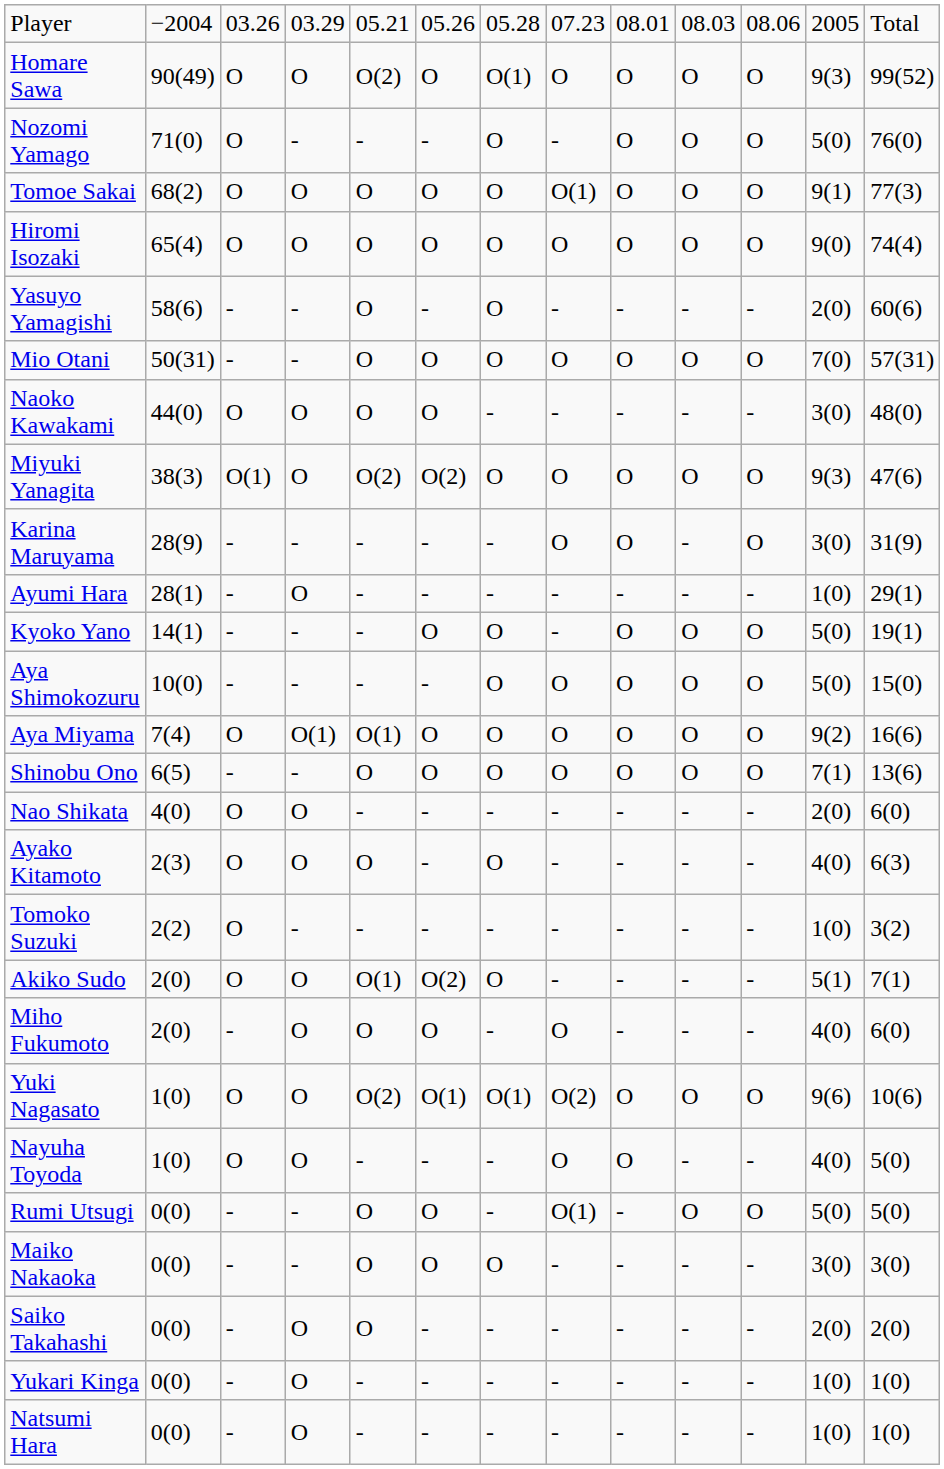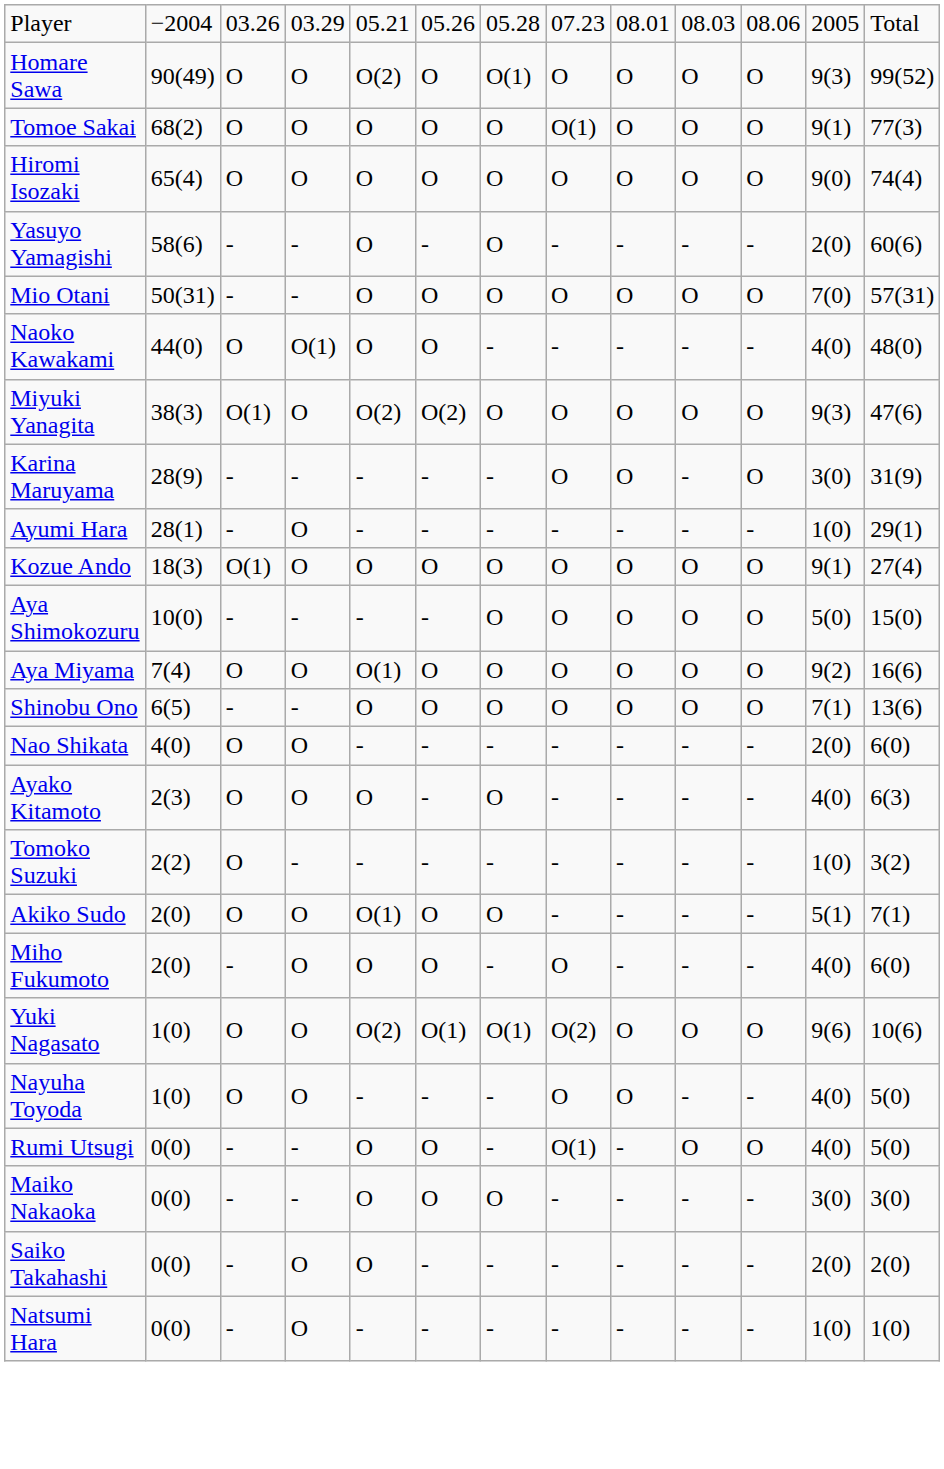- row: Nozomi Yamago | 71(0) | O | - | - | - | O | - | O | O | O | 5(0) | 76(0)
Naoko Kawakami | column 4: O -> O(1)
Naoko Kawakami | column 12: 3(0) -> 4(0)
+ row: Kozue Ando | 18(3) | O(1) | O | O | O | O | O | O | O | O | 9(1) | 27(4)
- row: Kyoko Yano | 14(1) | - | - | - | O | O | - | O | O | O | 5(0) | 19(1)
Aya Miyama | column 4: O(1) -> O
Akiko Sudo | column 6: O(2) -> O
Rumi Utsugi | column 12: 5(0) -> 4(0)
- row: Yukari Kinga | 0(0) | - | O | - | - | - | - | - | - | - | 1(0) | 1(0)
